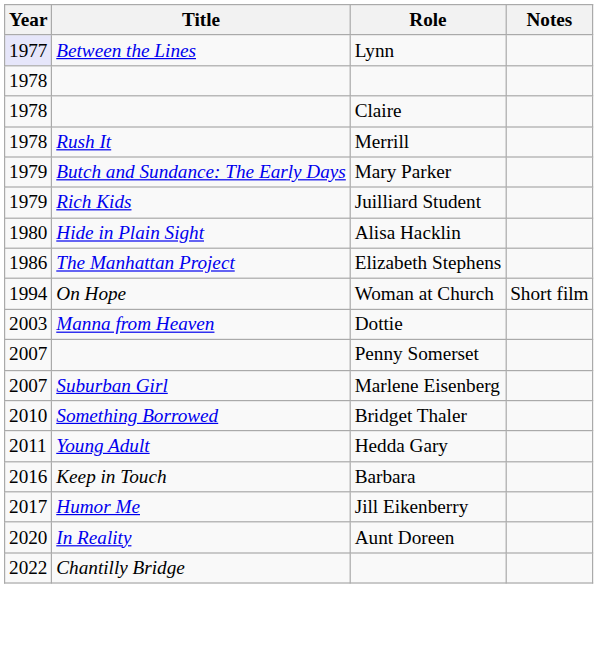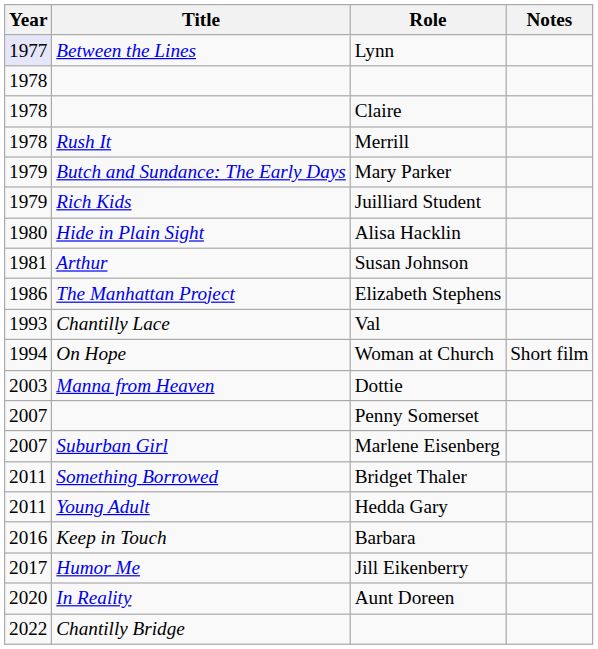+ row: 1981 | Arthur | Susan Johnson
+ row: 1993 | Chantilly Lace | Val
Bridget Thaler | Year: 2010 -> 2011
